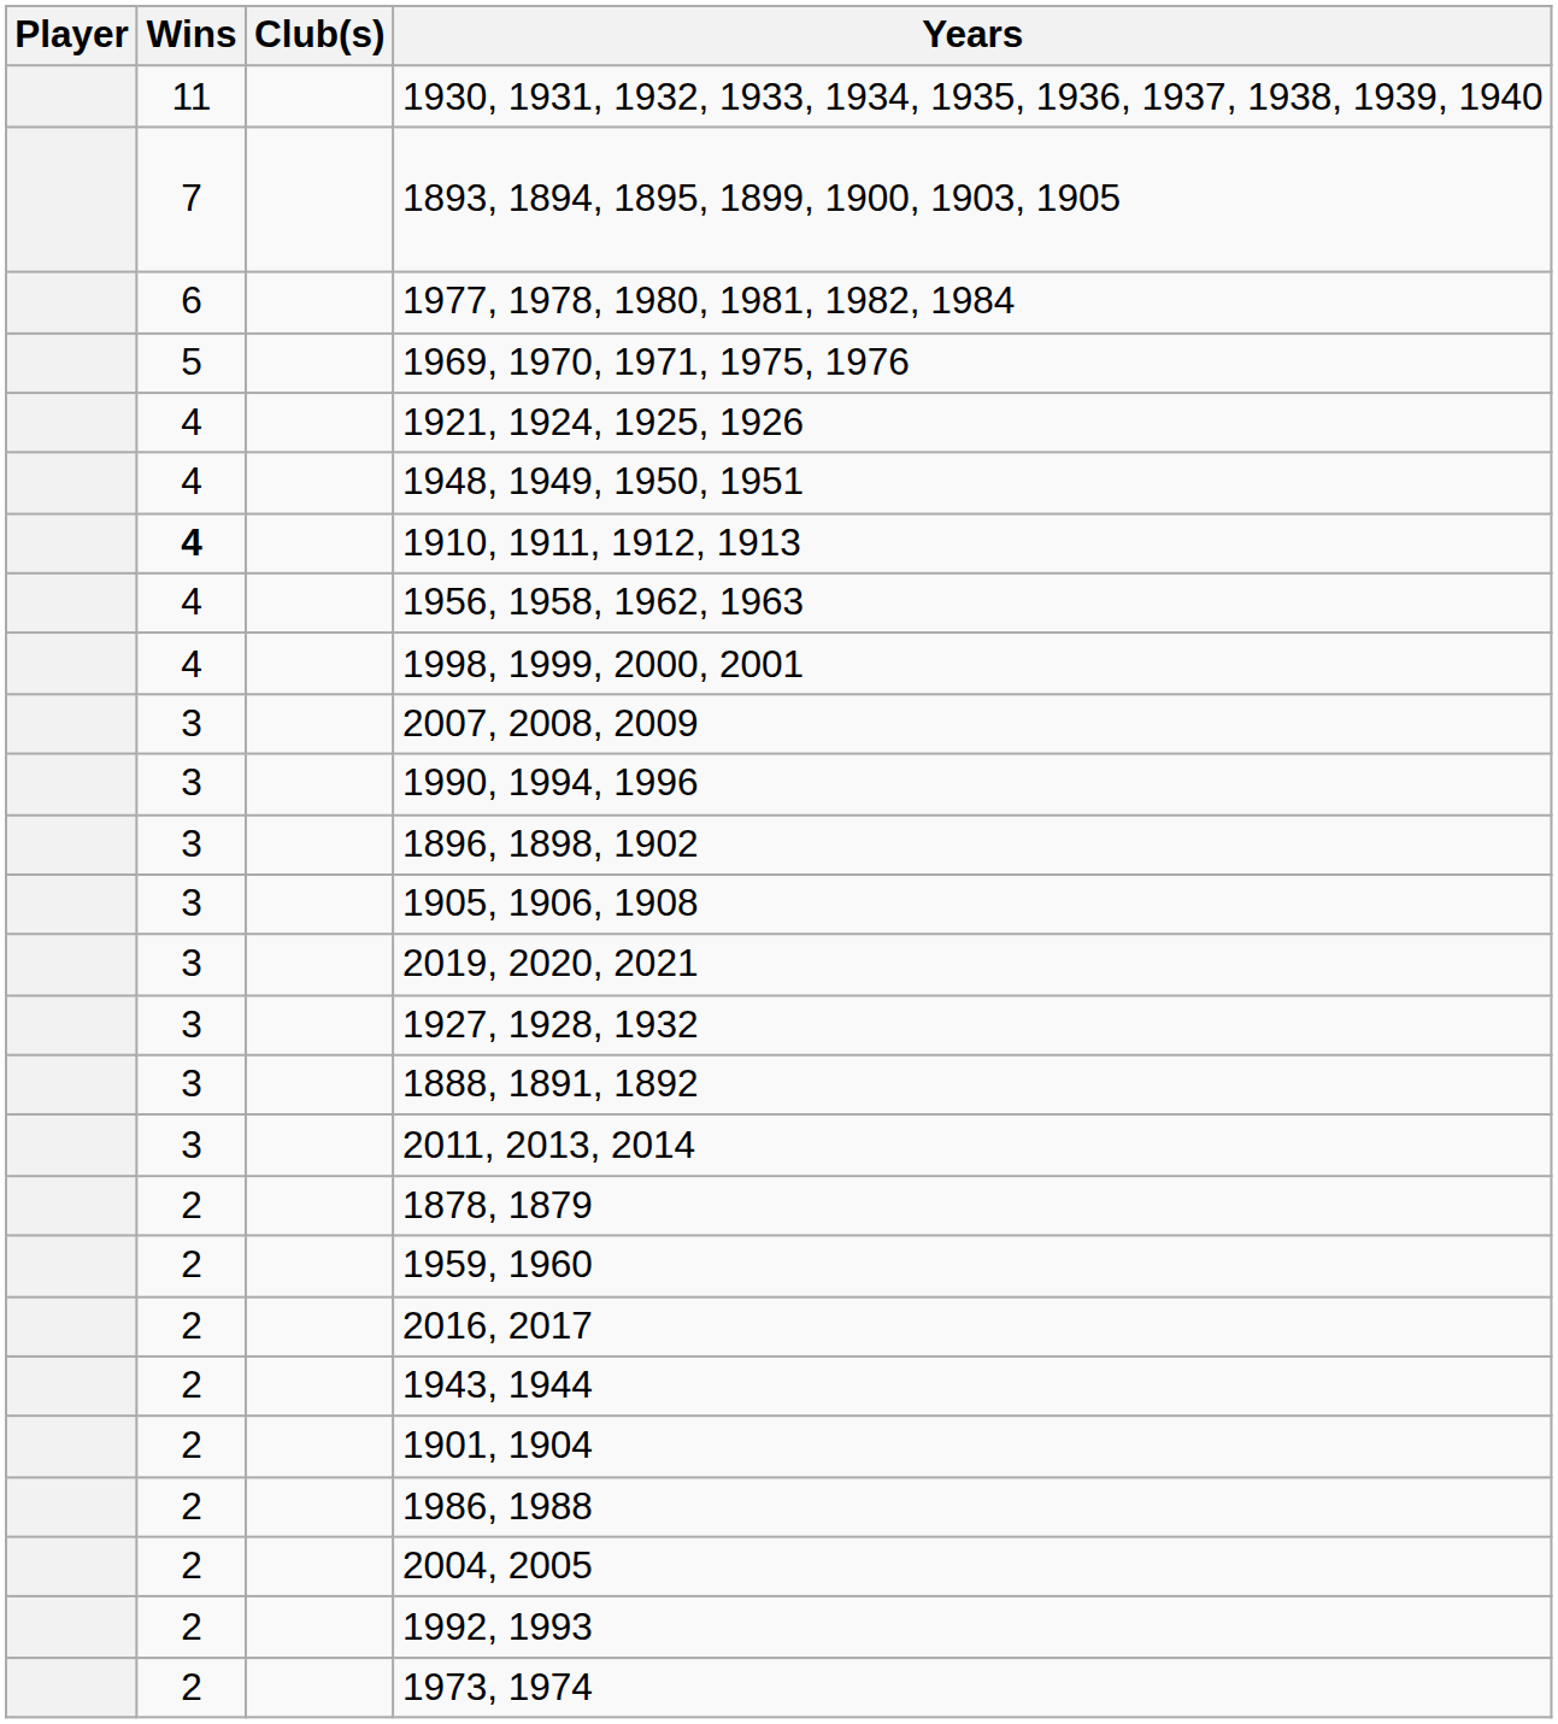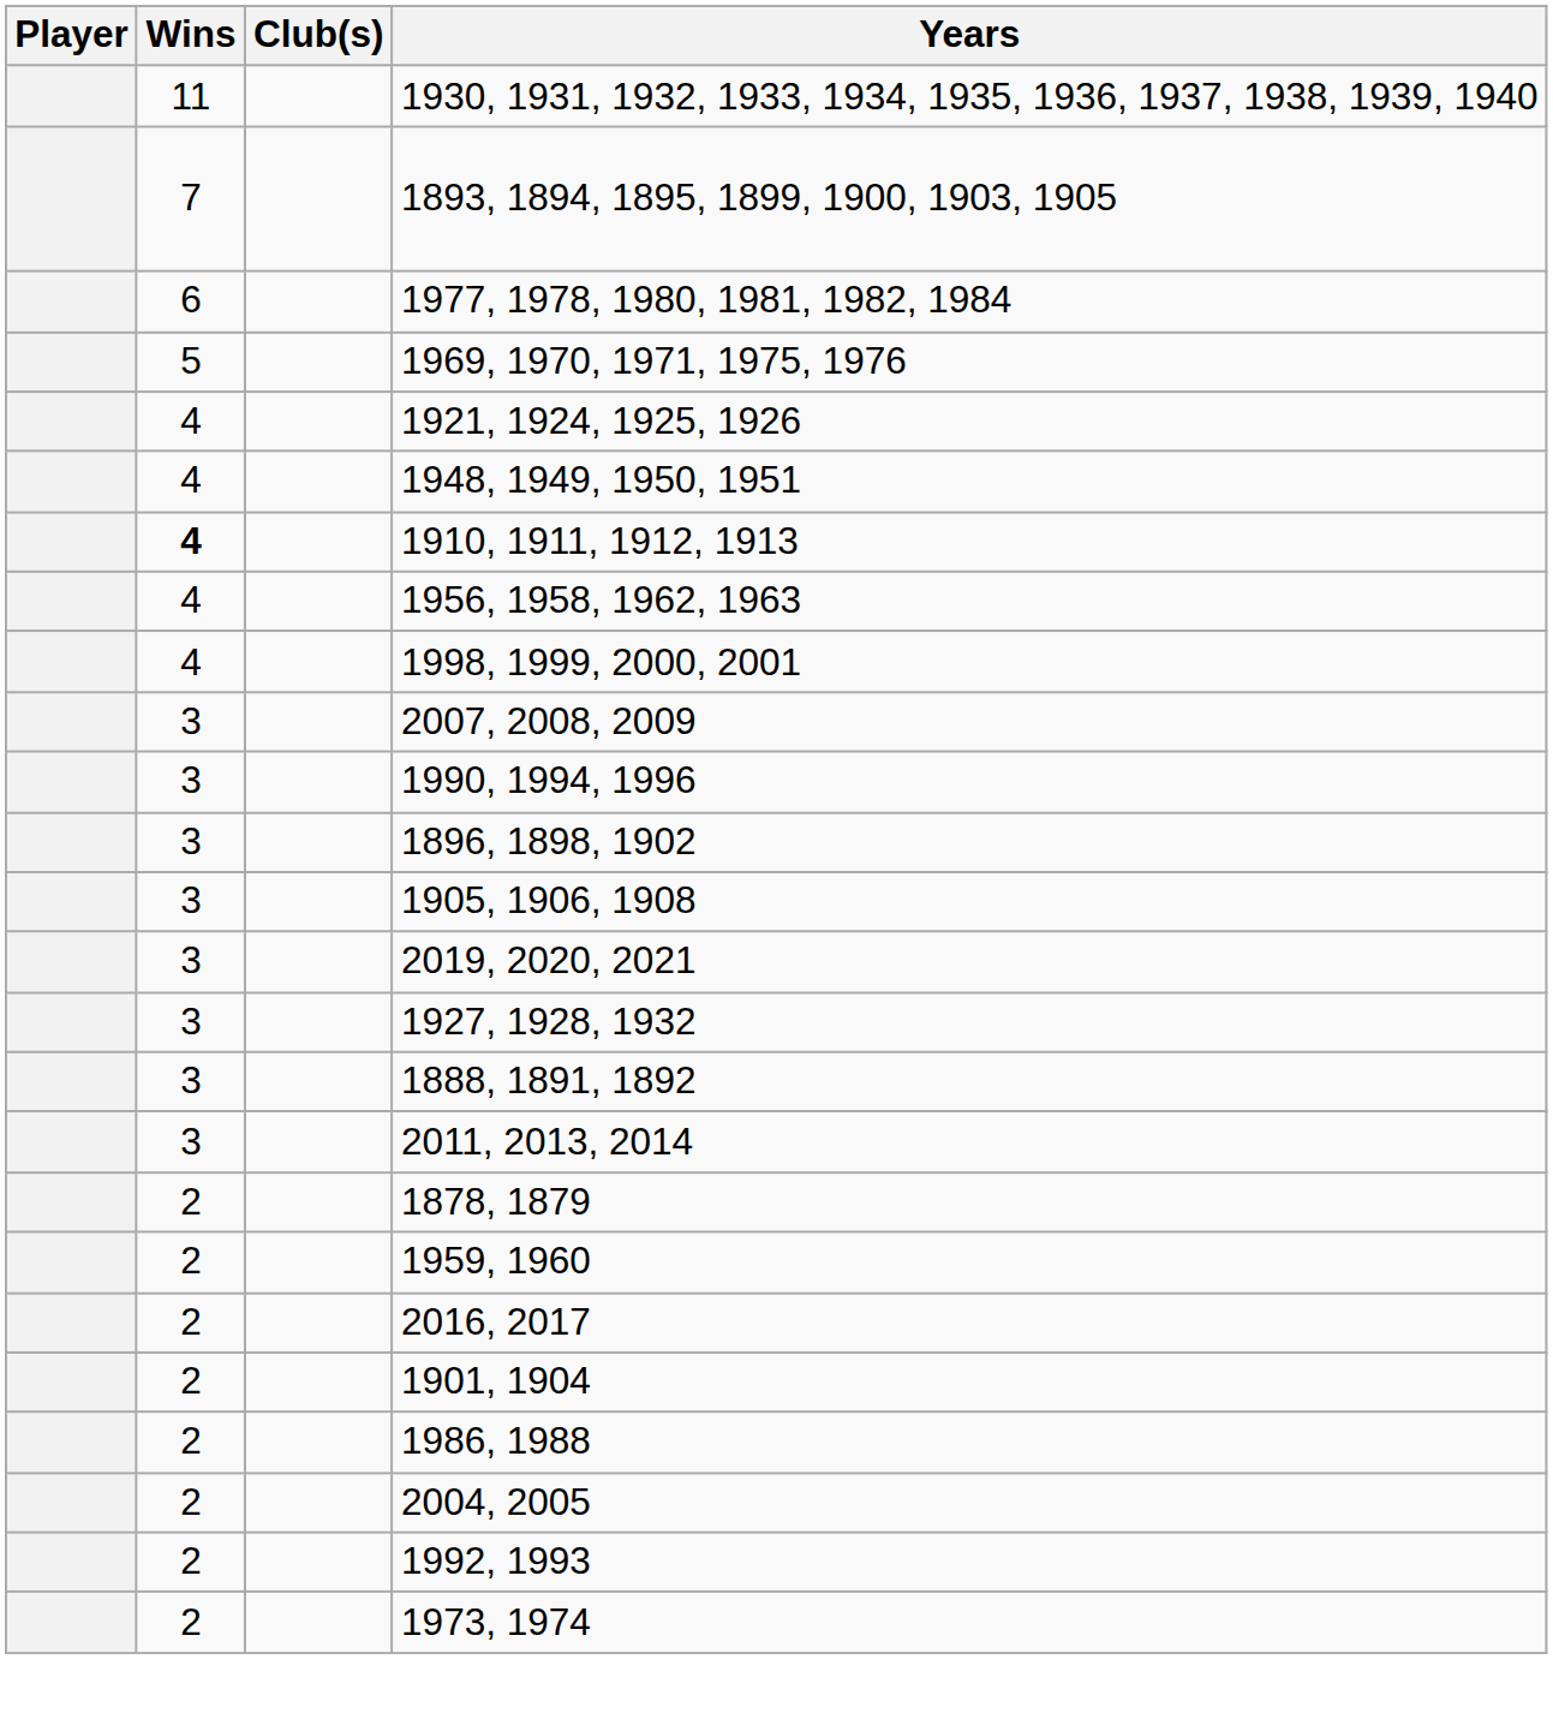- row: 2 | 1943, 1944
